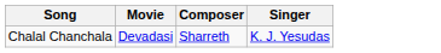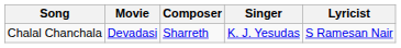+ column: Lyricist | S Ramesan Nair
